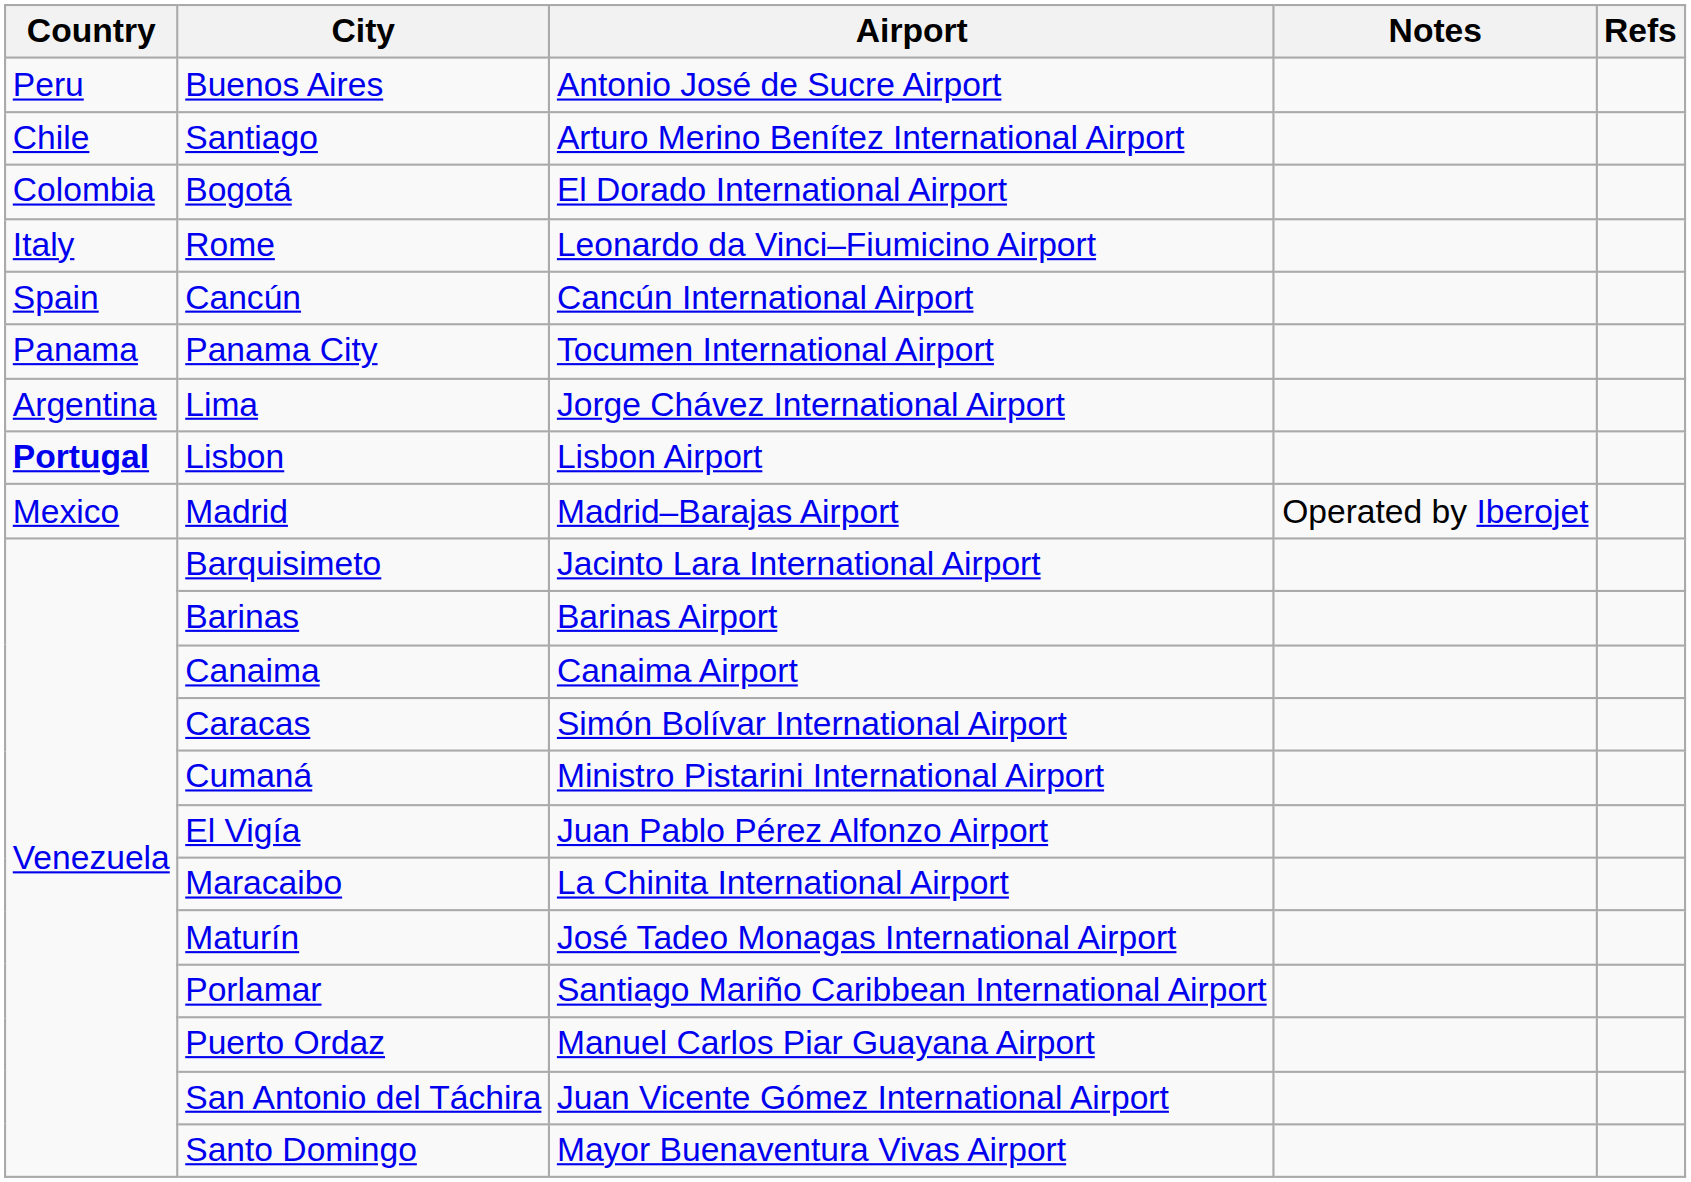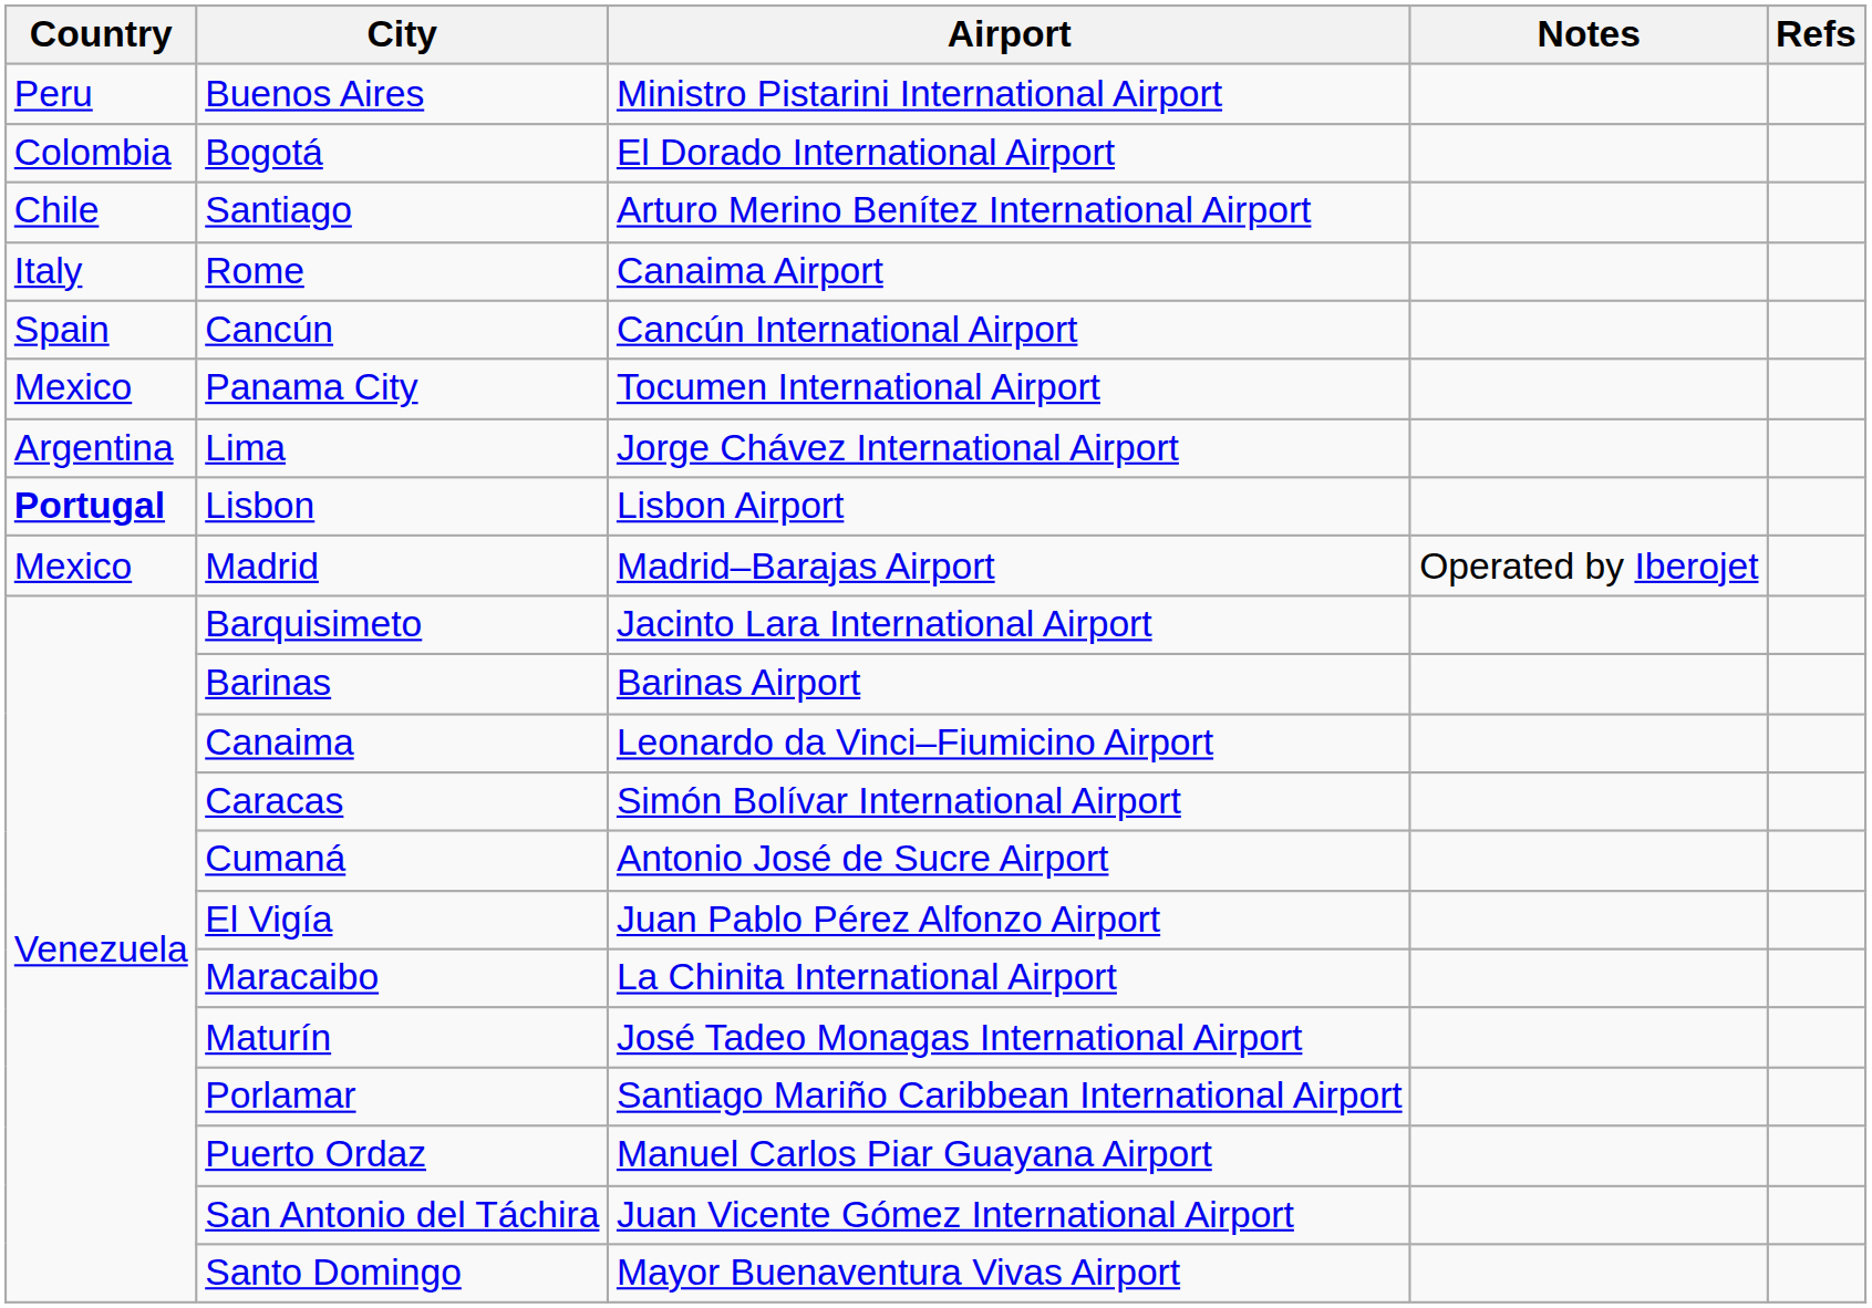Buenos Aires | Airport: Antonio José de Sucre Airport -> Ministro Pistarini International Airport
rows swapped: Bogotá <-> Santiago
Rome | Airport: Leonardo da Vinci–Fiumicino Airport -> Canaima Airport
Panama City | Country: Panama -> Mexico
Canaima | Airport: Canaima Airport -> Leonardo da Vinci–Fiumicino Airport
Cumaná | Airport: Ministro Pistarini International Airport -> Antonio José de Sucre Airport
